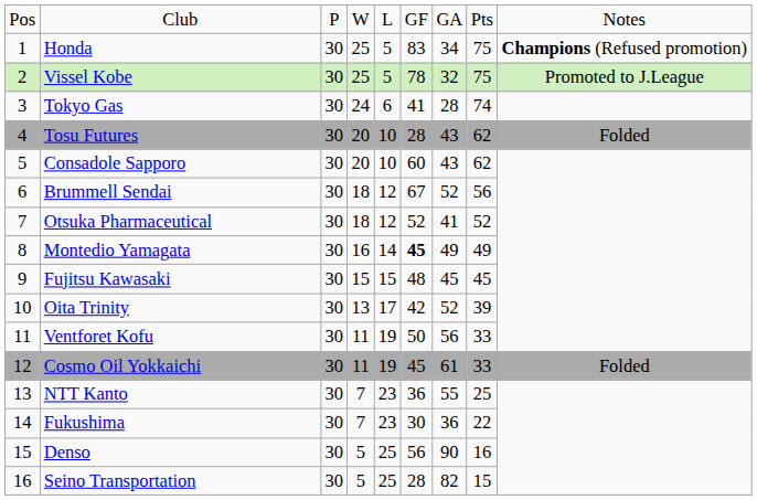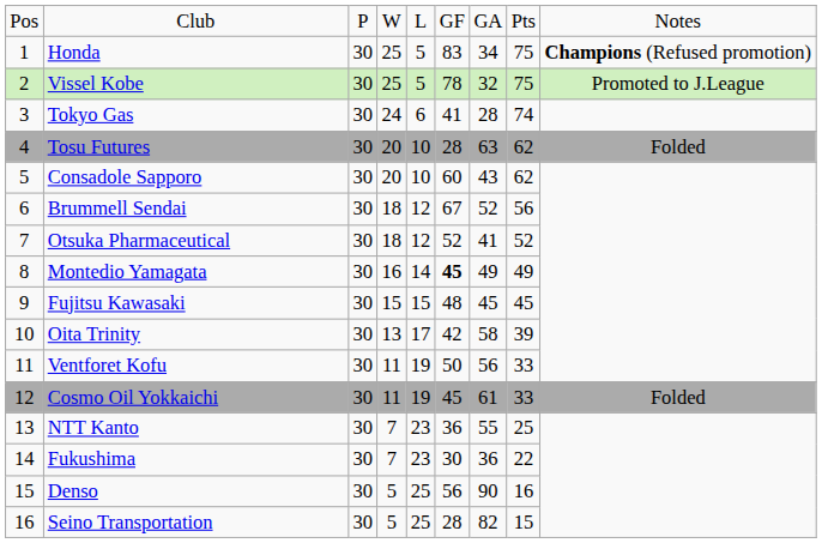Tosu Futures | column 7: 43 -> 63
Oita Trinity | column 7: 52 -> 58
